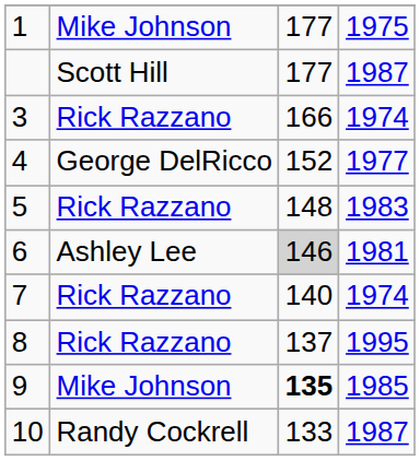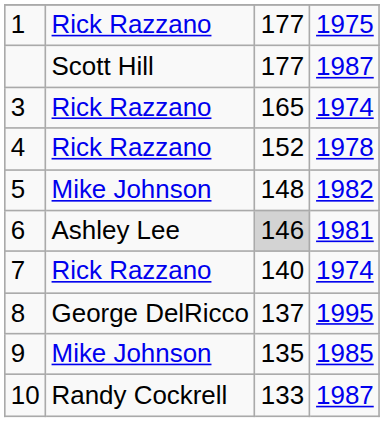1 | column 2: Mike Johnson -> Rick Razzano
3 | column 3: 166 -> 165
4 | column 2: George DelRicco -> Rick Razzano
4 | column 4: 1977 -> 1978
5 | column 2: Rick Razzano -> Mike Johnson
5 | column 4: 1983 -> 1982
8 | column 2: Rick Razzano -> George DelRicco
9 | column 3: bold -> normal
